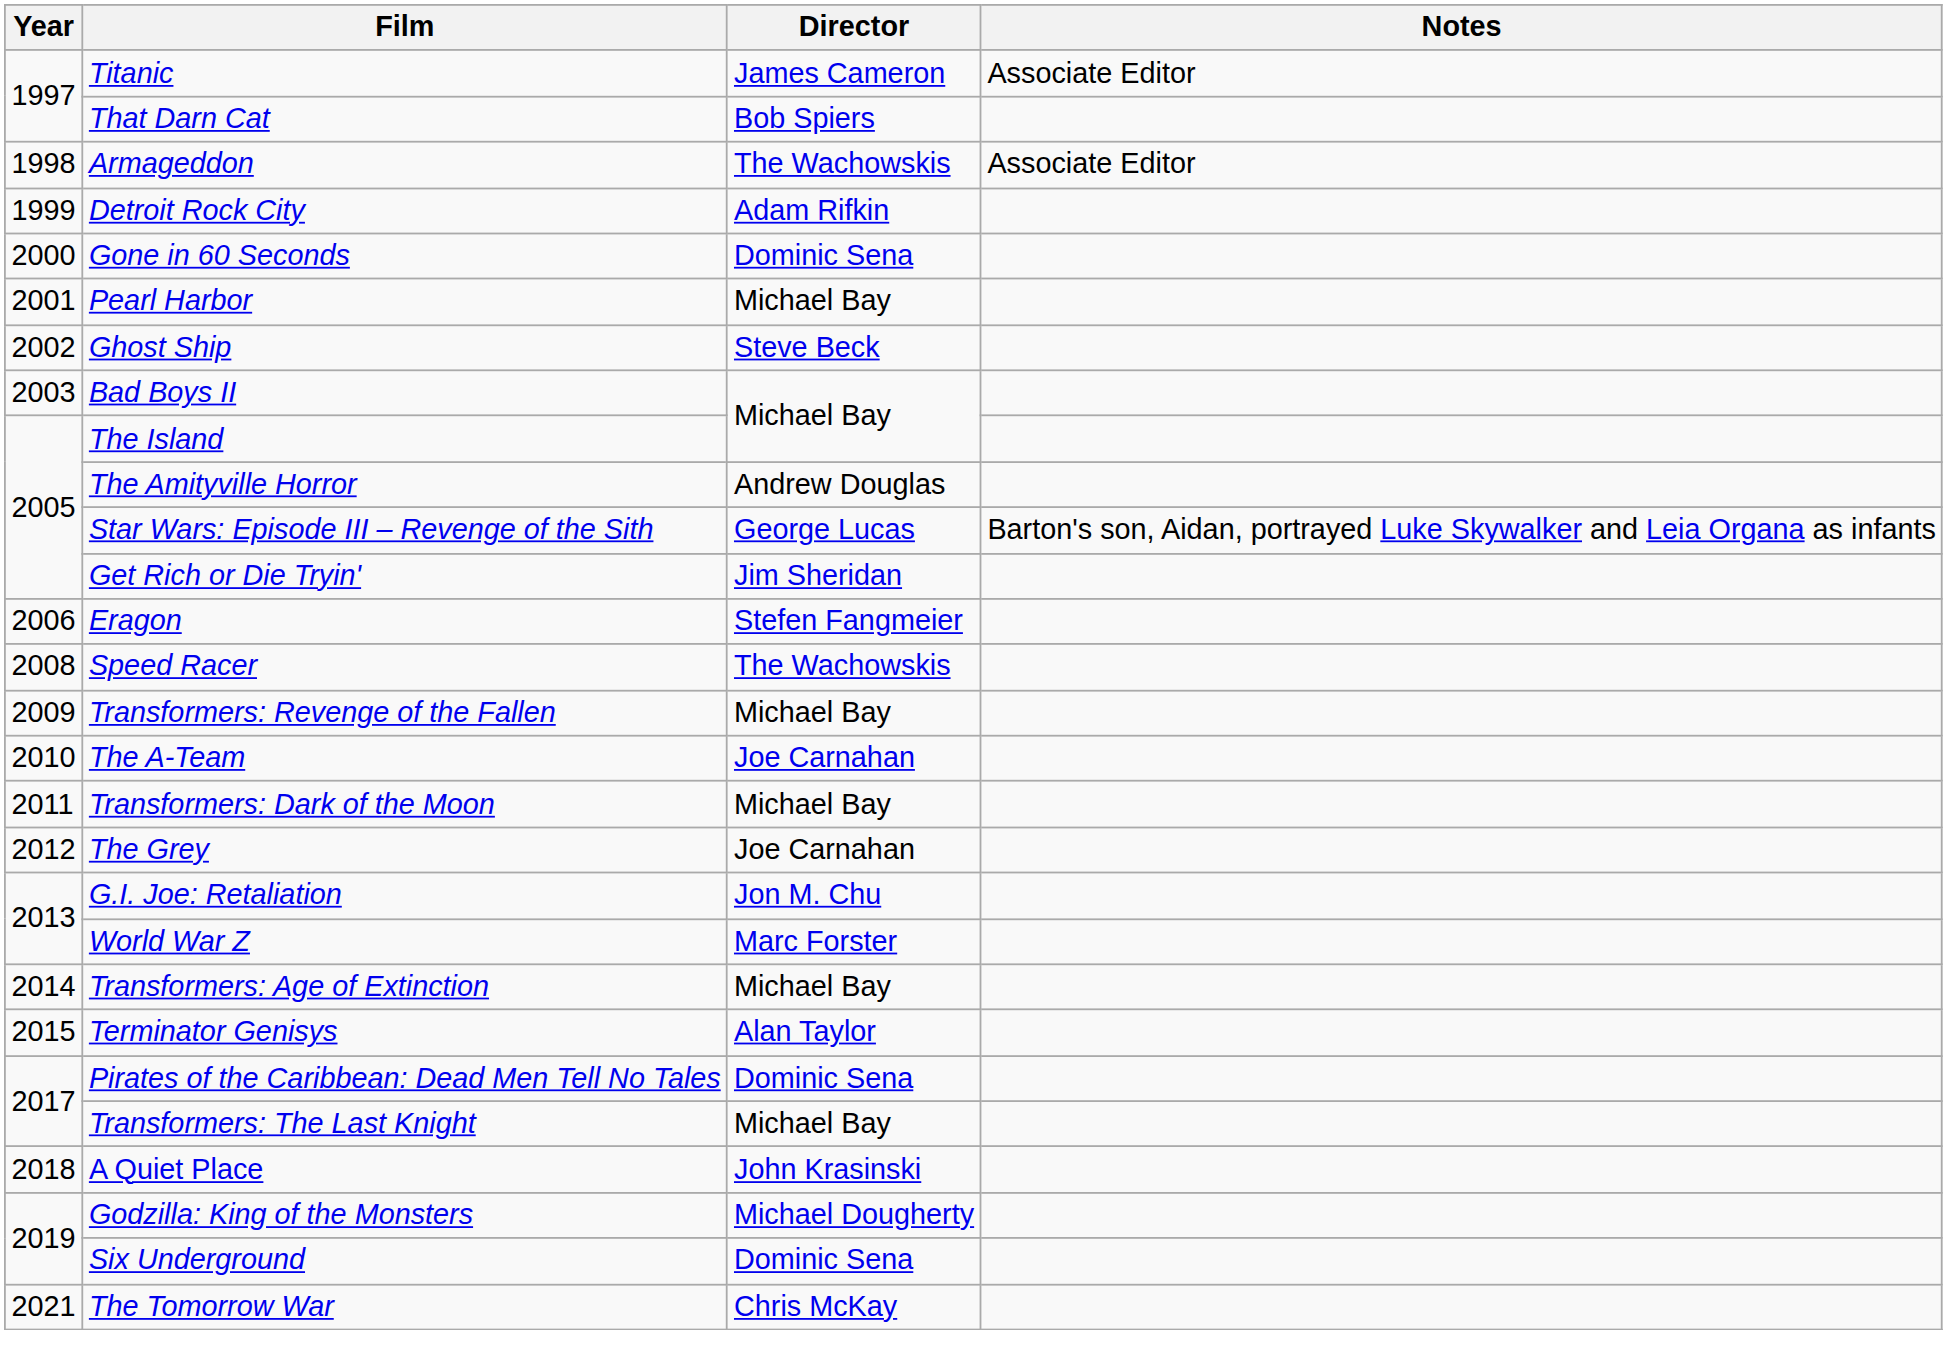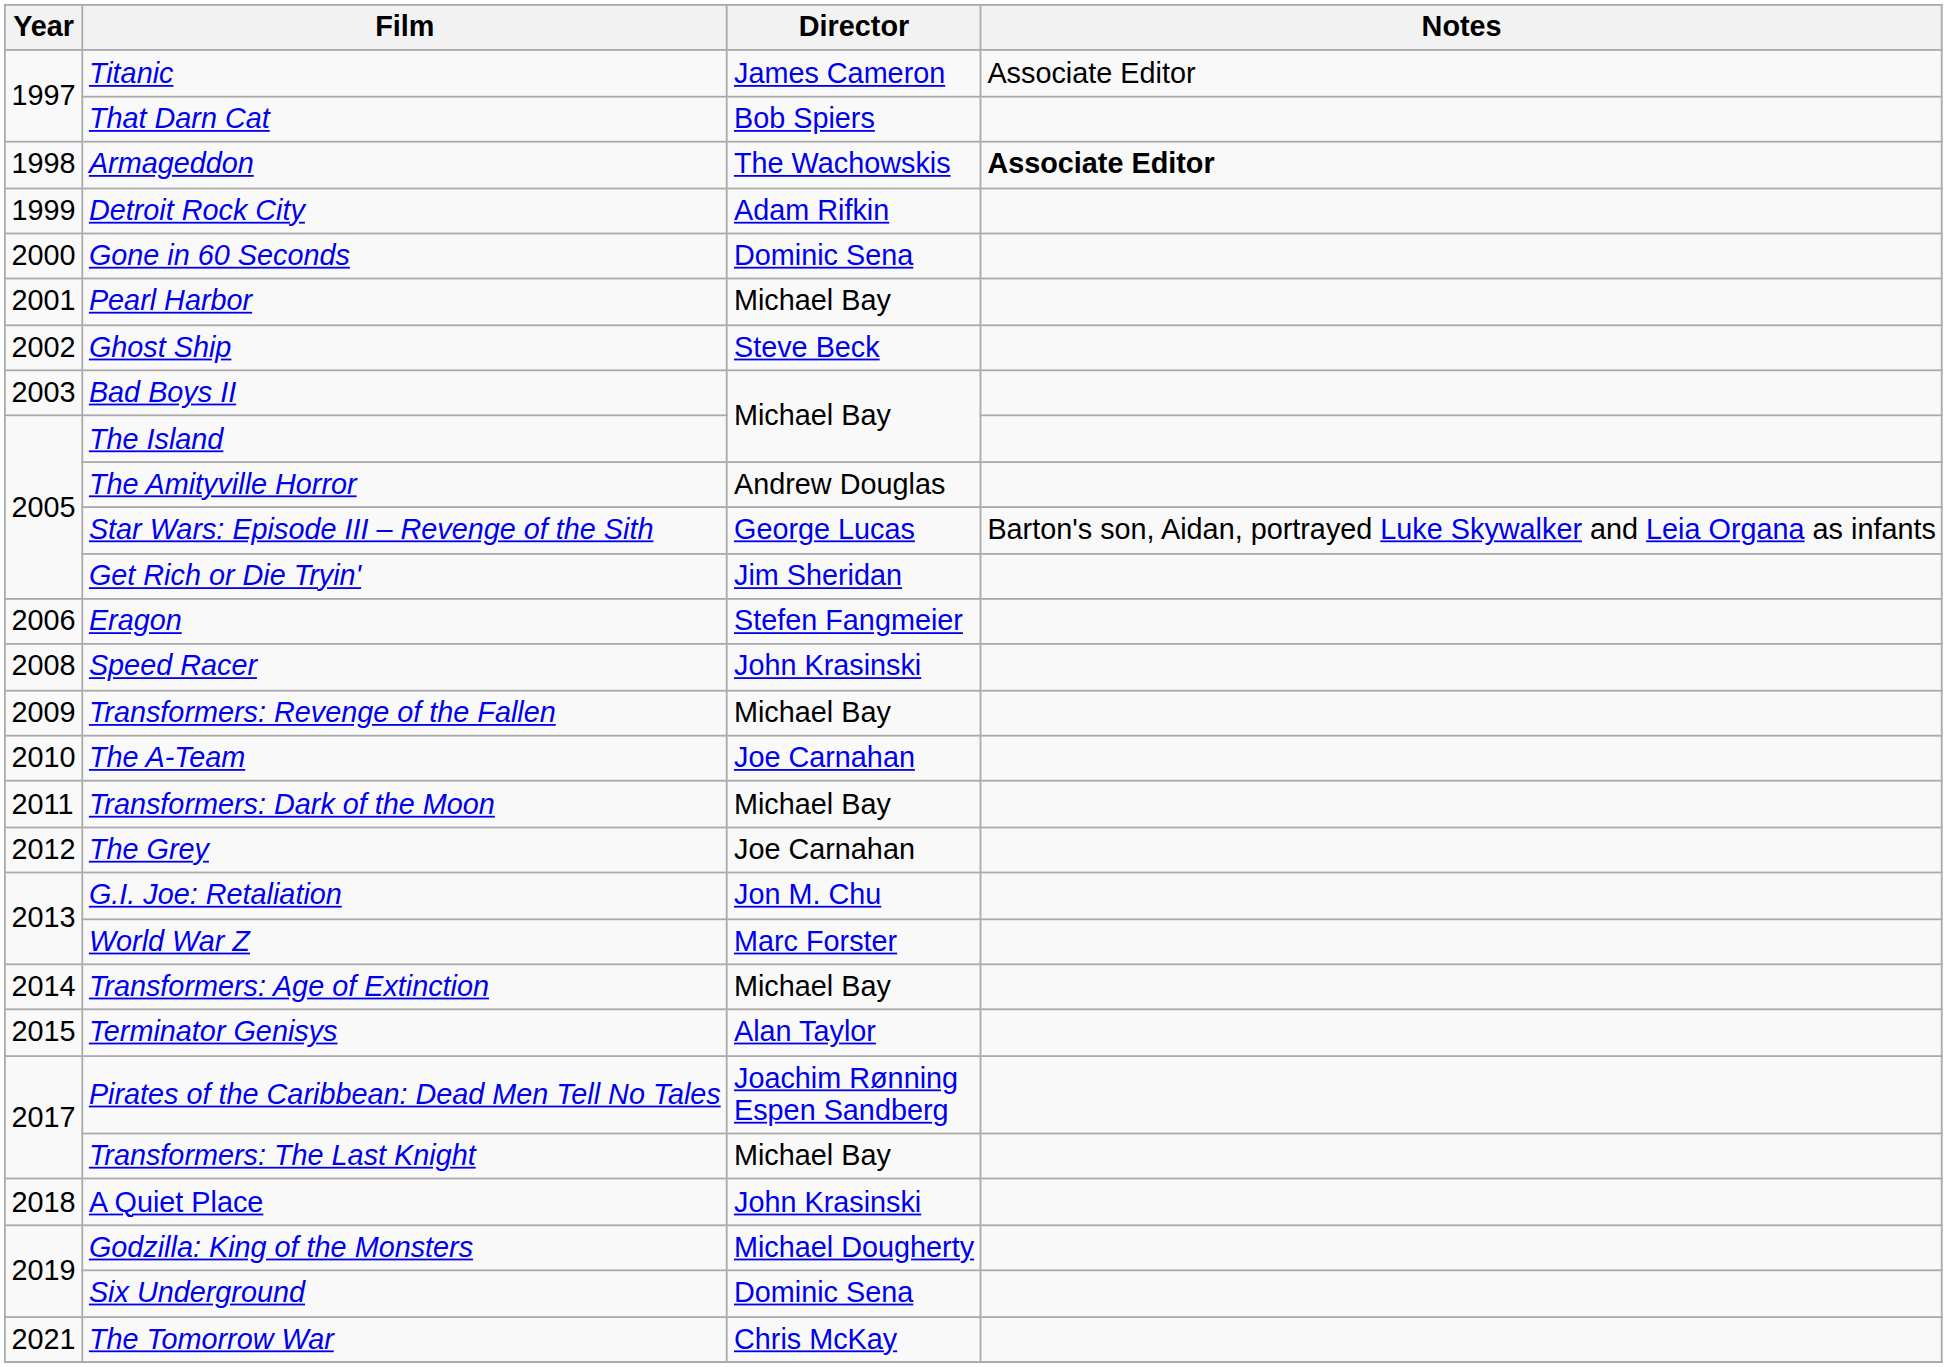Armageddon | Notes: normal -> bold
Speed Racer | Director: The Wachowskis -> John Krasinski
Pirates of the Caribbean: Dead Men Tell No Tales | Director: Dominic Sena -> Joachim Rønning Espen Sandberg
